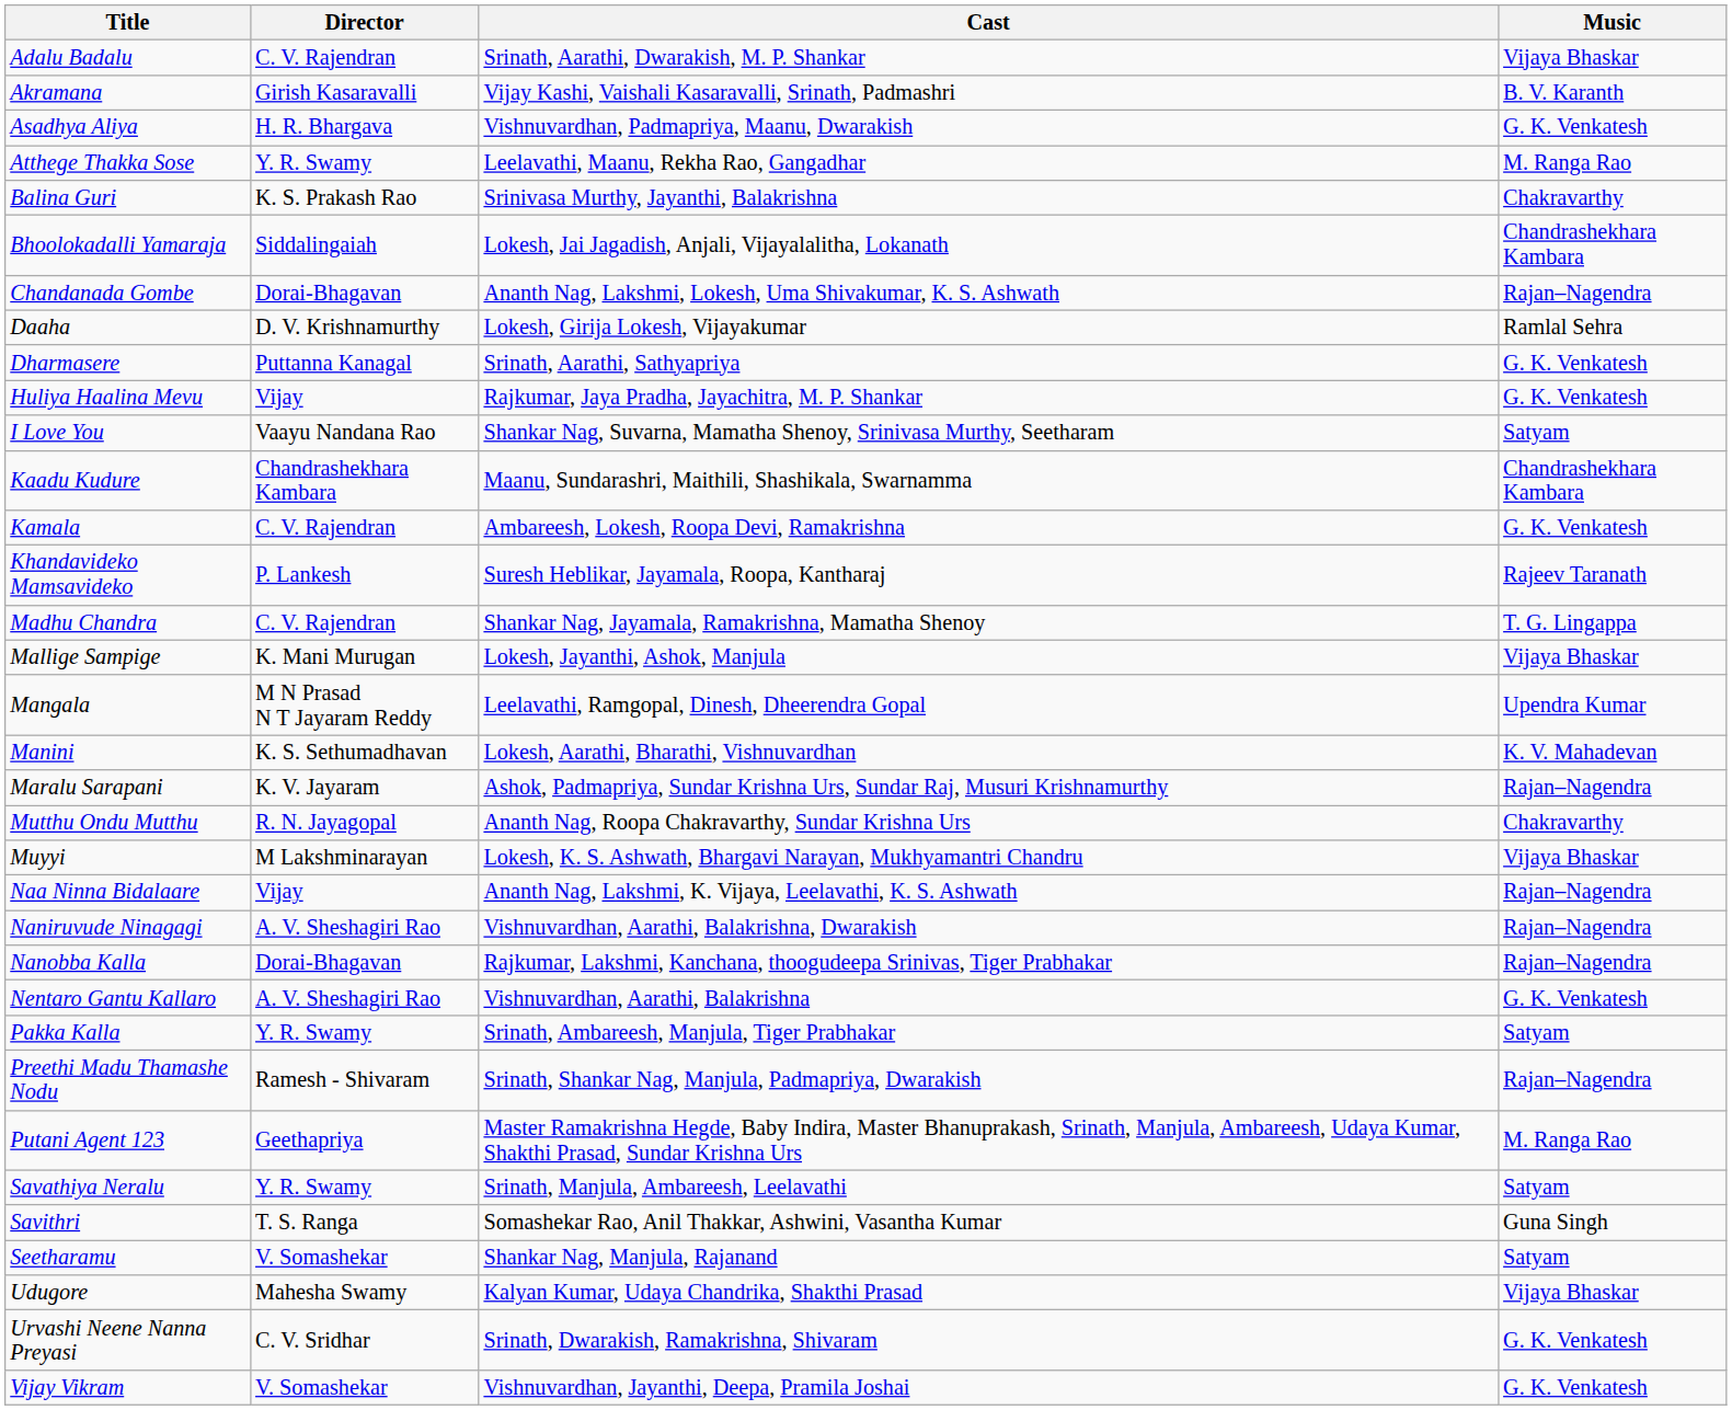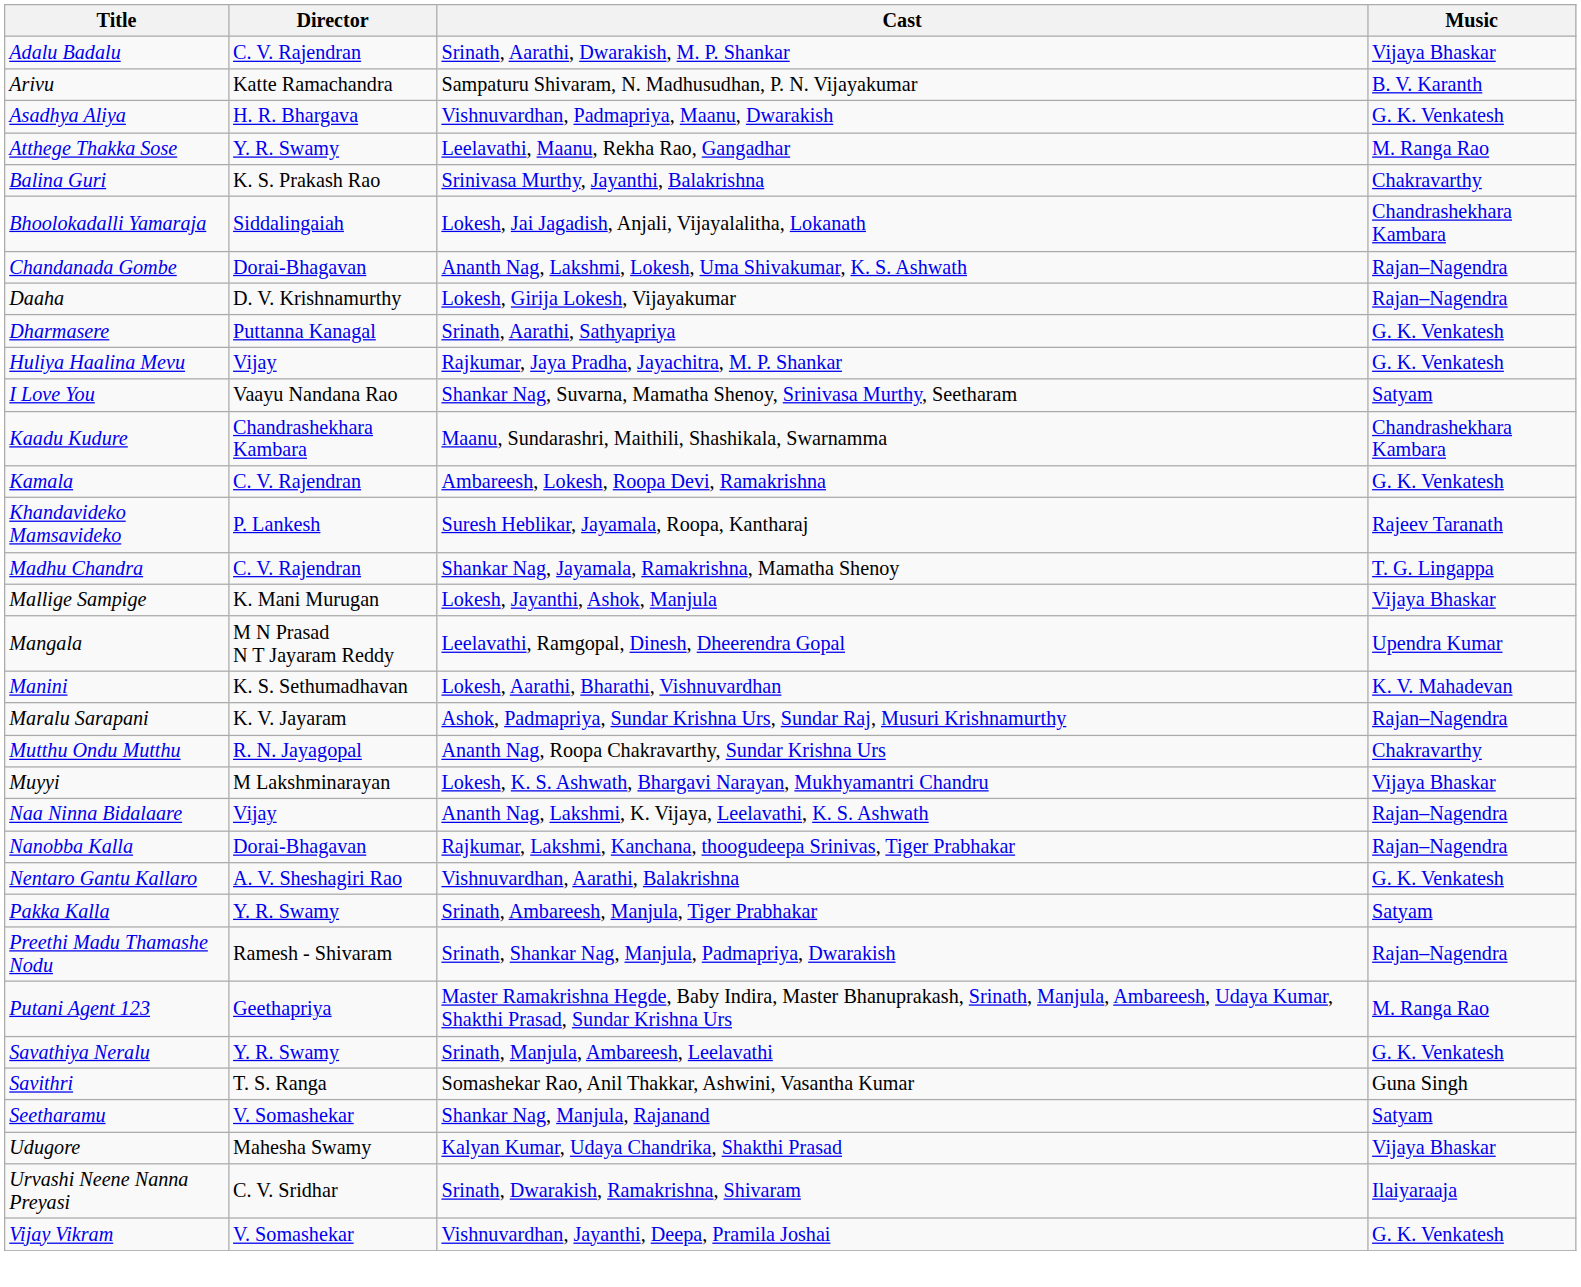- row: Akramana | Girish Kasaravalli | Vijay Kashi, Vaishali Kasaravalli, Srinath, Padmashri | B. V. Karanth
+ row: Arivu | Katte Ramachandra | Sampaturu Shivaram, N. Madhusudhan, P. N. Vijayakumar | B. V. Karanth
Daaha | Music: Ramlal Sehra -> Rajan–Nagendra
- row: Naniruvude Ninagagi | A. V. Sheshagiri Rao | Vishnuvardhan, Aarathi, Balakrishna, Dwarakish | Rajan–Nagendra
Savathiya Neralu | Music: Satyam -> G. K. Venkatesh
Urvashi Neene Nanna Preyasi | Music: G. K. Venkatesh -> Ilaiyaraaja
